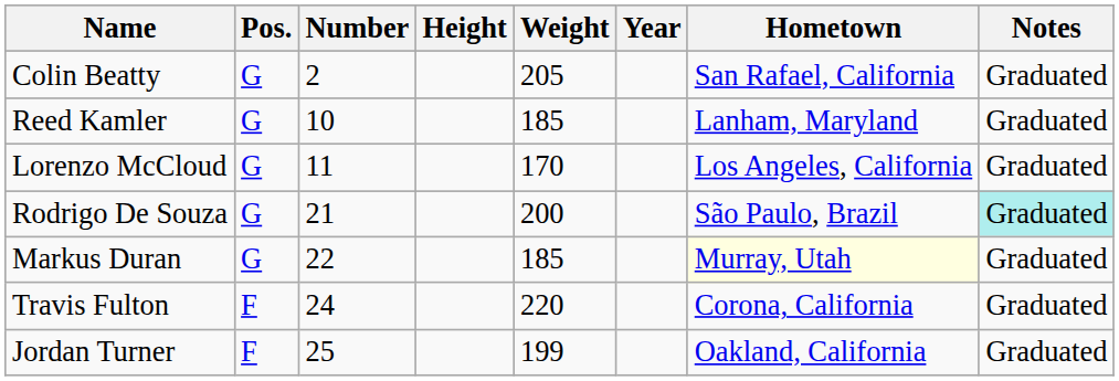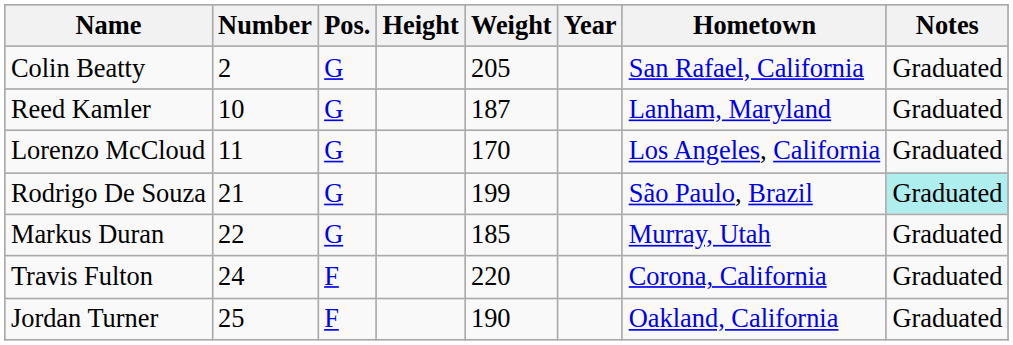columns swapped: Number <-> Pos.
Reed Kamler | Weight: 185 -> 187
Rodrigo De Souza | Weight: 200 -> 199
Markus Duran | Hometown: lightyellow background -> no background
Jordan Turner | Weight: 199 -> 190
